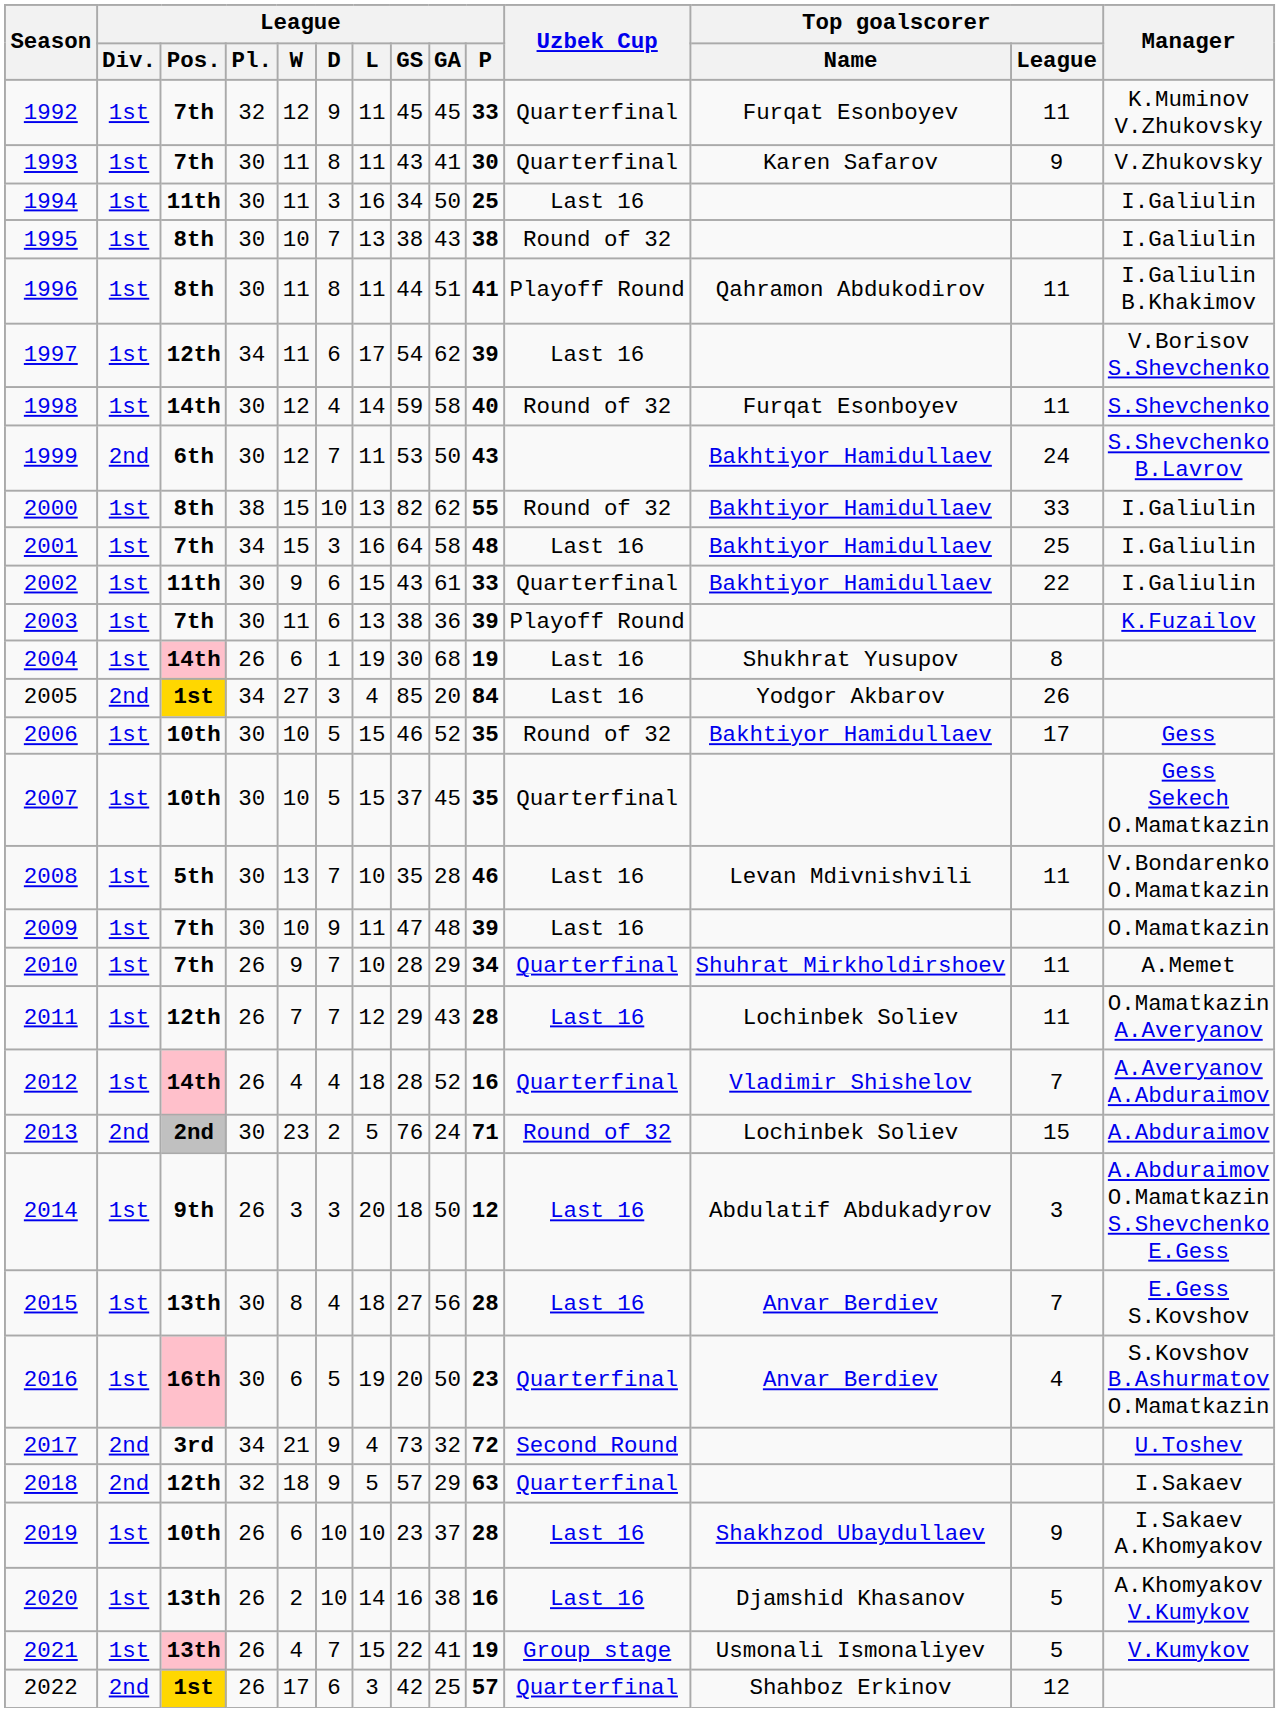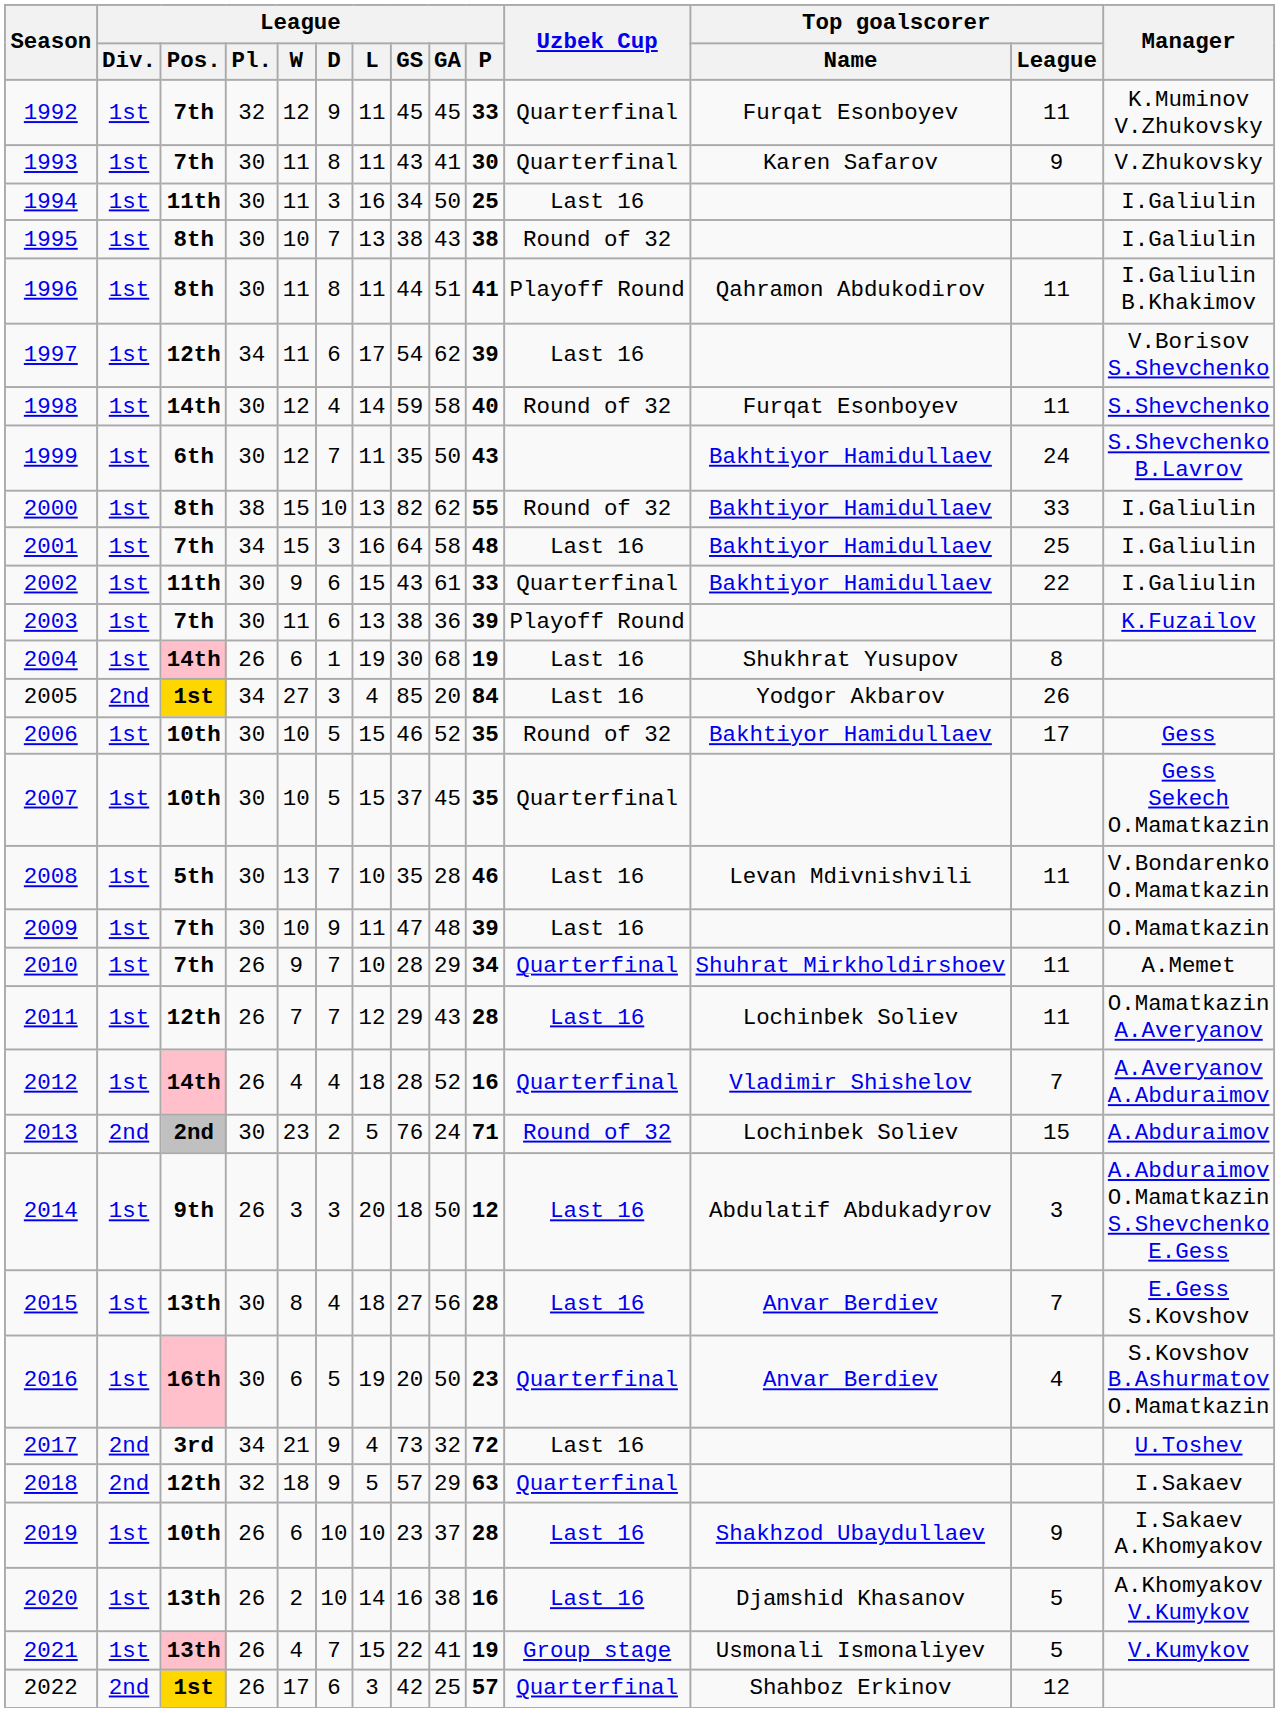1999 | League / Div.: 2nd -> 1st
1999 | League / GS: 53 -> 35
2017 | Uzbek Cup: Second Round -> Last 16
